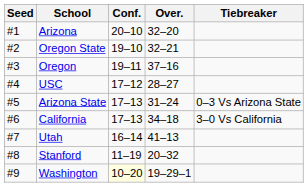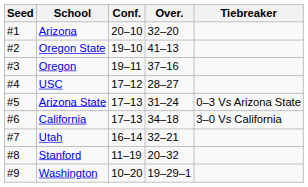Oregon State | Over.: 32–21 -> 41–13
Utah | Over.: 41–13 -> 32–21
Washington | Conf.: lightyellow background -> no background
